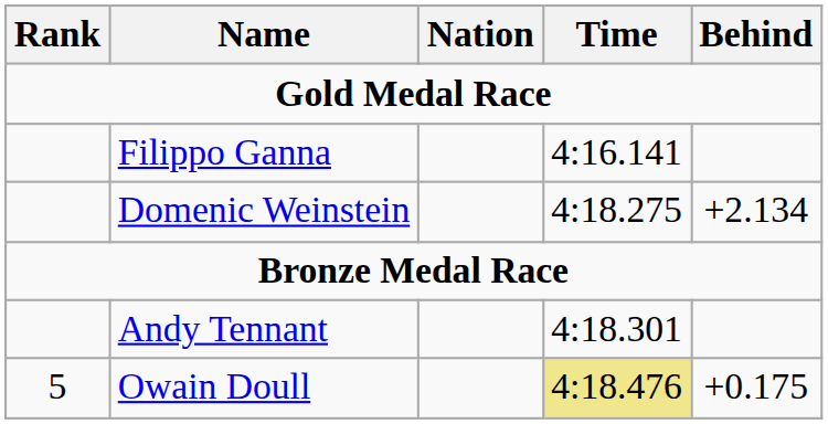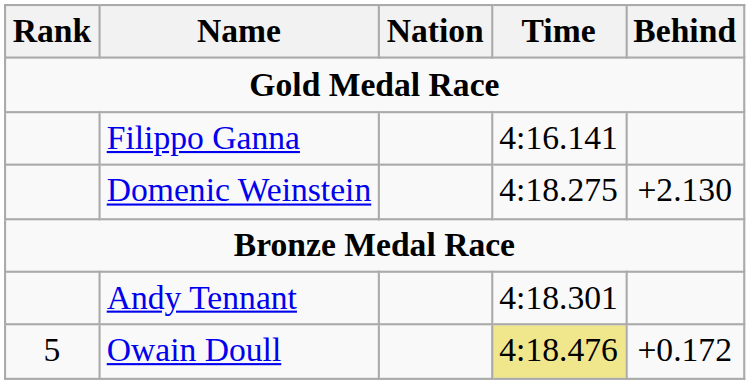Domenic Weinstein | Behind: +2.134 -> +2.130
Owain Doull | Behind: +0.175 -> +0.172
